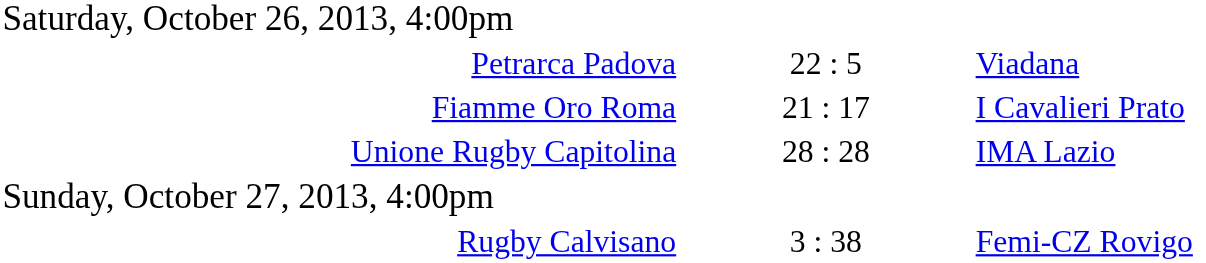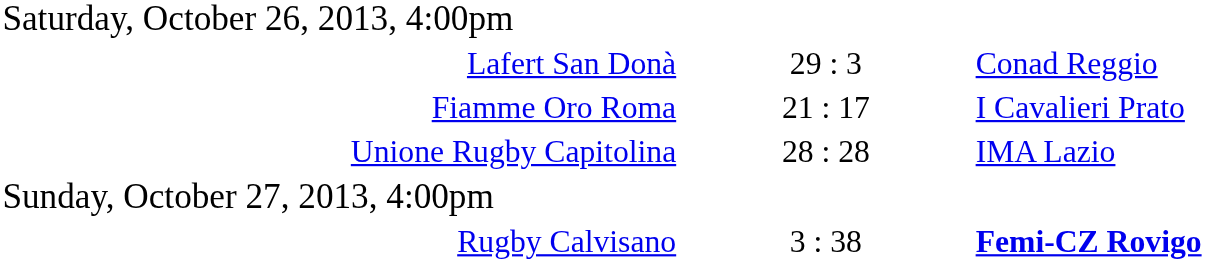+ row: Lafert San Donà | 29 : 3 | Conad Reggio
- row: Petrarca Padova | 22 : 5 | Viadana
Rugby Calvisano | column 3: normal -> bold
